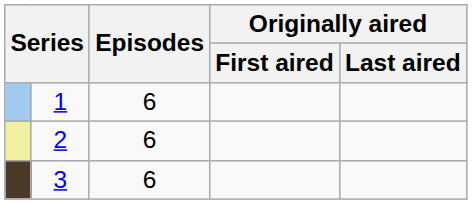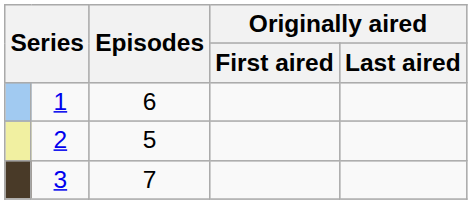2 | Episodes: 6 -> 5
3 | Episodes: 6 -> 7
